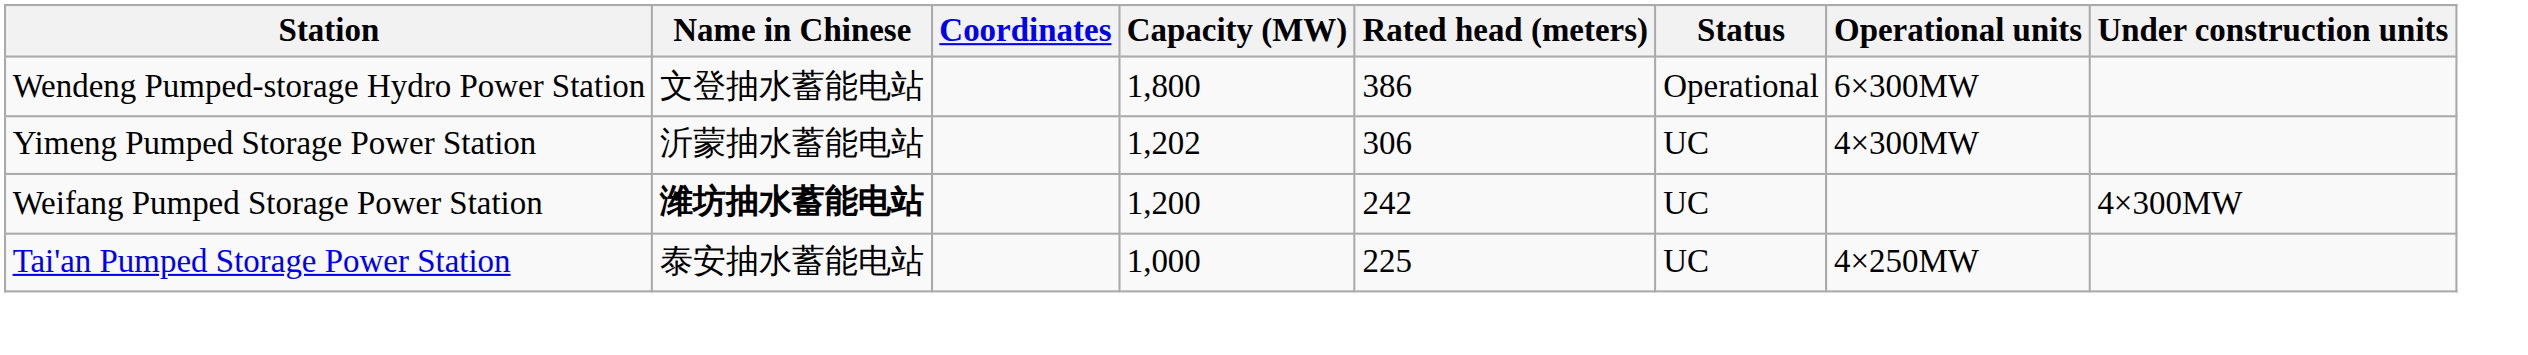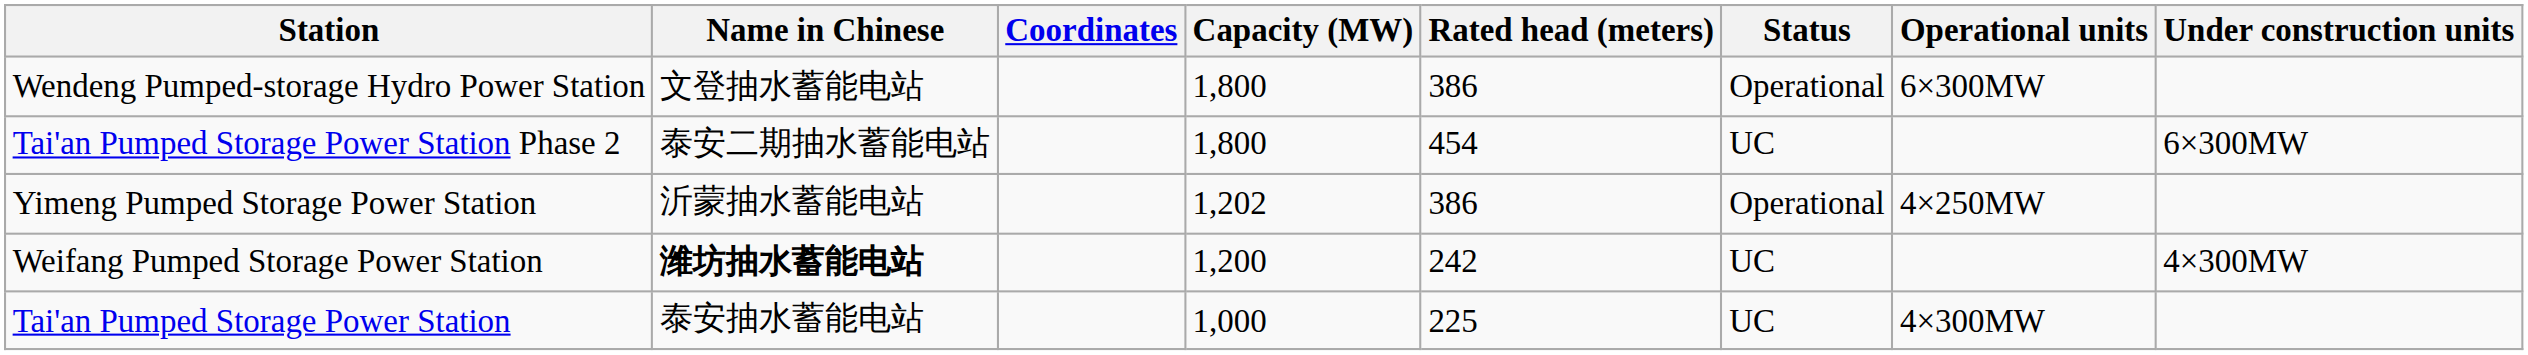+ row: Tai'an Pumped Storage Power Station Phase 2 | 泰安二期抽水蓄能电站 | 1,800 | 454 | UC | 6×300MW
Yimeng Pumped Storage Power Station | Rated head (meters): 306 -> 386
Yimeng Pumped Storage Power Station | Status: UC -> Operational
Yimeng Pumped Storage Power Station | Operational units: 4×300MW -> 4×250MW
Tai'an Pumped Storage Power Station | Operational units: 4×250MW -> 4×300MW
